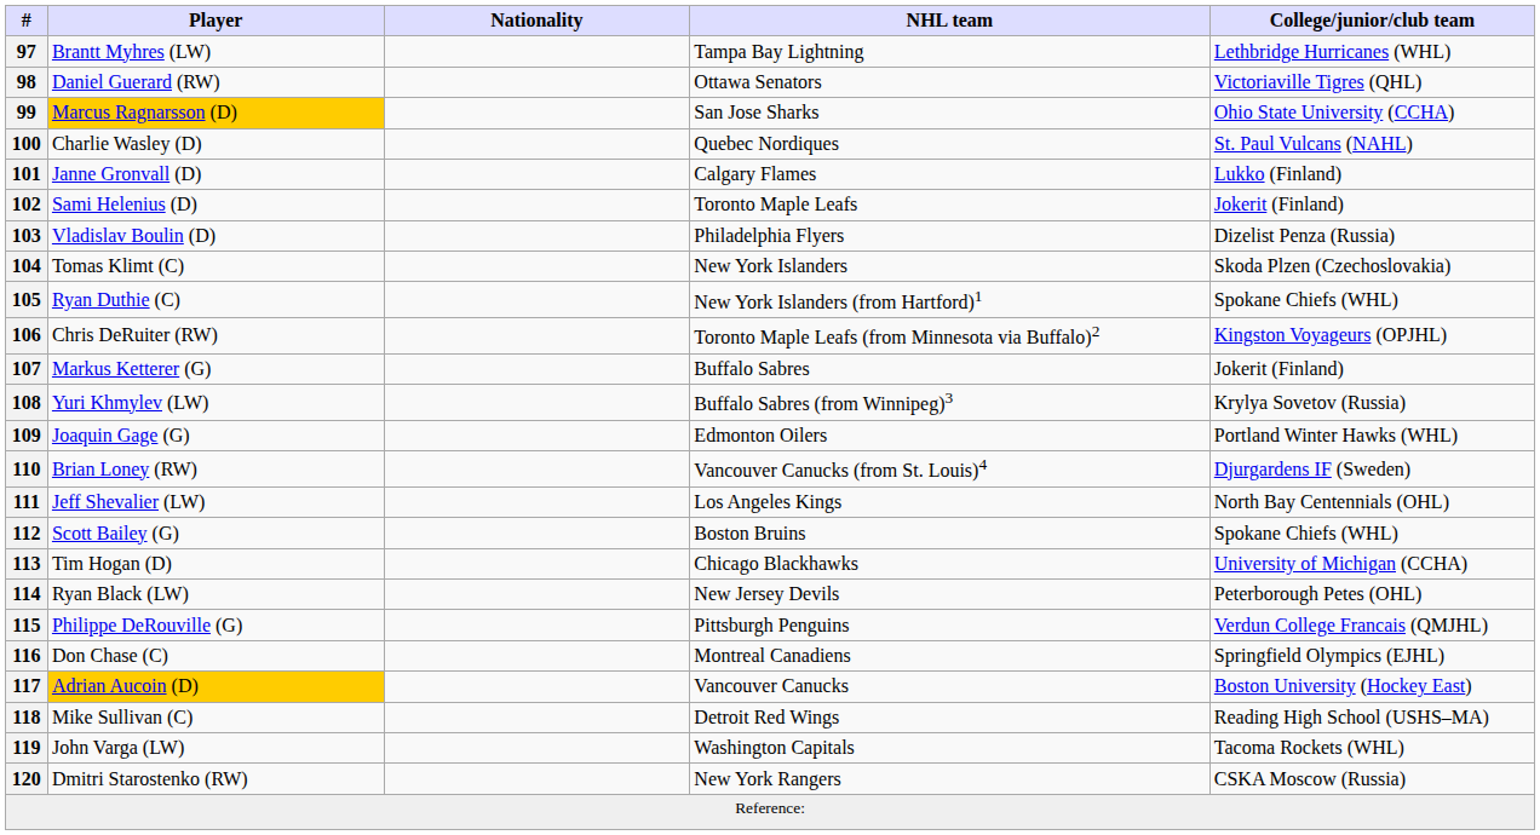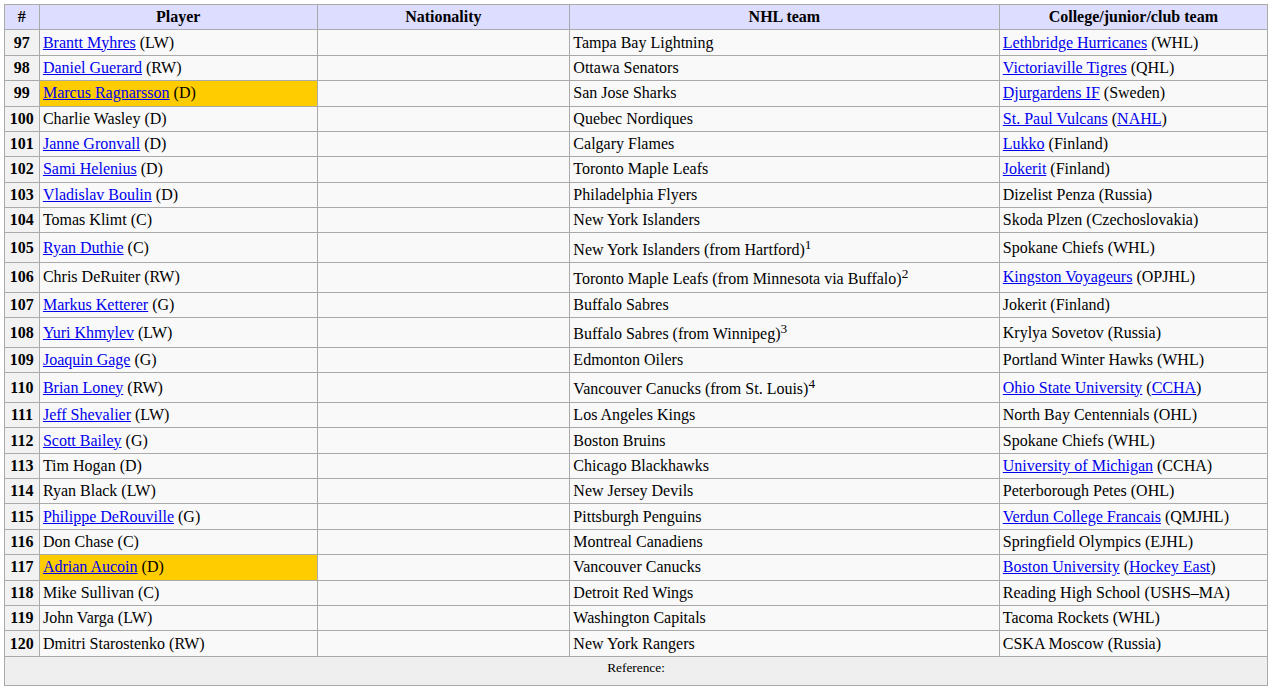99 | College/junior/club team: Ohio State University (CCHA) -> Djurgardens IF (Sweden)
110 | College/junior/club team: Djurgardens IF (Sweden) -> Ohio State University (CCHA)
